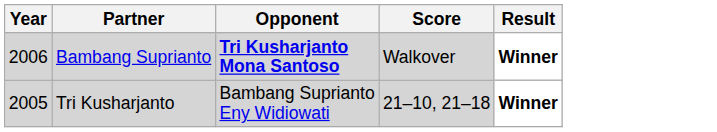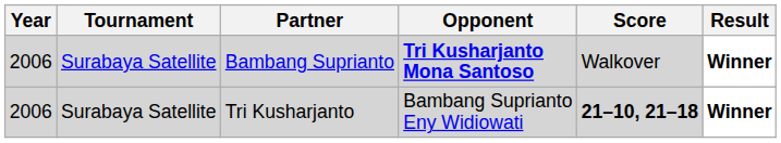+ column: Tournament | Surabaya Satellite | Surabaya Satellite
Tri Kusharjanto | Year: 2005 -> 2006
Tri Kusharjanto | Score: normal -> bold
